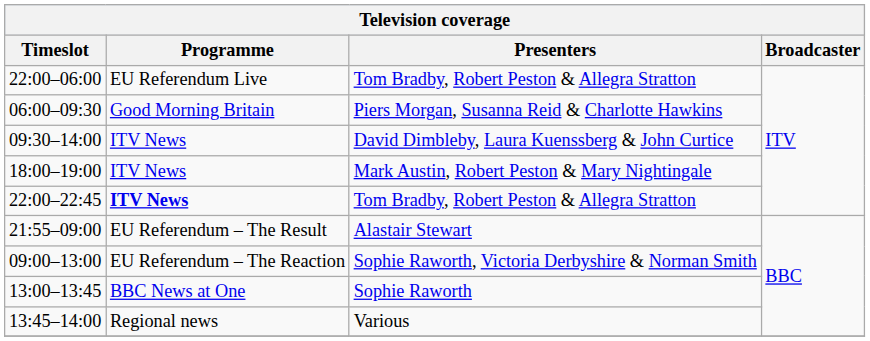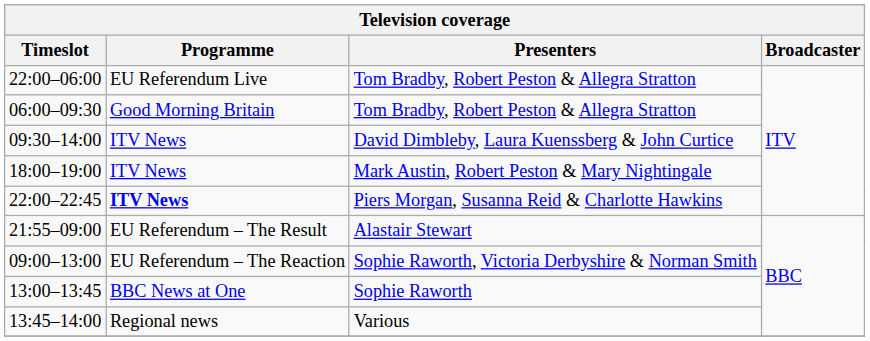06:00–09:30 | Presenters: Piers Morgan, Susanna Reid & Charlotte Hawkins -> Tom Bradby, Robert Peston & Allegra Stratton
22:00–22:45 | Presenters: Tom Bradby, Robert Peston & Allegra Stratton -> Piers Morgan, Susanna Reid & Charlotte Hawkins
